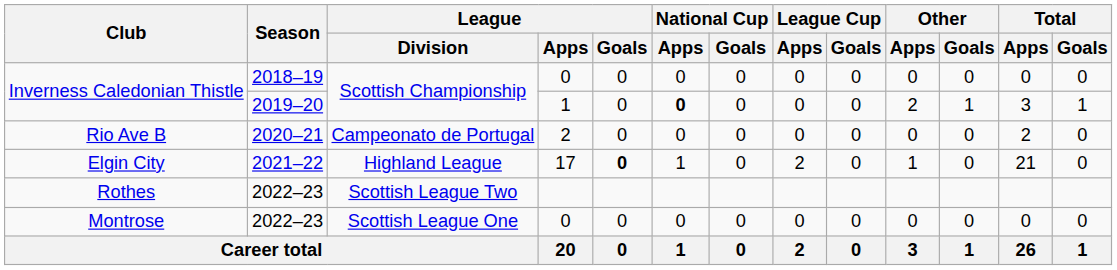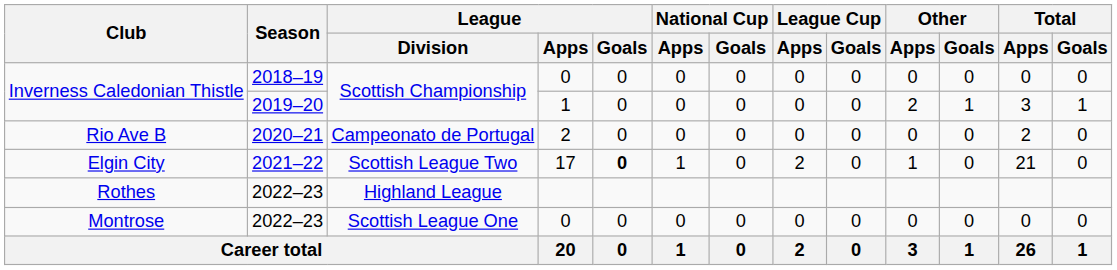Inverness Caledonian Thistle / 2019–20 | National Cup / Apps: bold -> normal
Elgin City | League / Division: Highland League -> Scottish League Two
Rothes | League / Division: Scottish League Two -> Highland League
